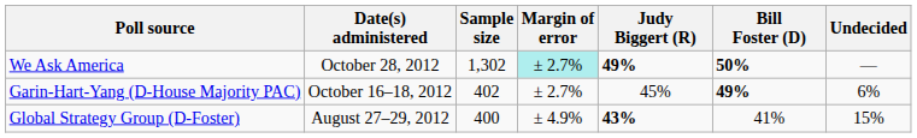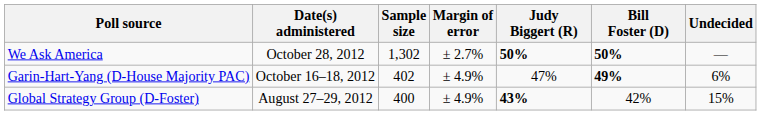We Ask America | Margin of error: paleturquoise background -> no background
We Ask America | Judy Biggert (R): 49% -> 50%
Garin-Hart-Yang (D-House Majority PAC) | Margin of error: ± 2.7% -> ± 4.9%
Garin-Hart-Yang (D-House Majority PAC) | Judy Biggert (R): 45% -> 47%
Global Strategy Group (D-Foster) | Bill Foster (D): 41% -> 42%
